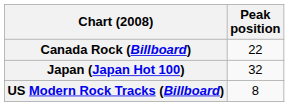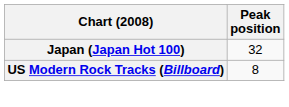- row: Canada Rock (Billboard) | 22
